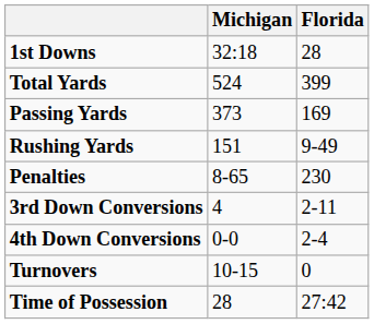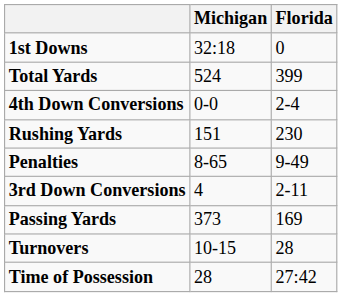1st Downs | Florida: 28 -> 0
rows swapped: Passing Yards <-> 4th Down Conversions
Rushing Yards | Florida: 9-49 -> 230
Penalties | Florida: 230 -> 9-49
Turnovers | Florida: 0 -> 28
